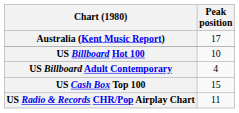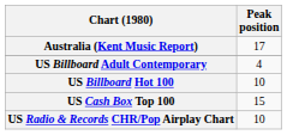rows swapped: US Billboard Hot 100 <-> US Billboard Adult Contemporary
US Radio & Records CHR/Pop Airplay Chart | Peak position: 11 -> 10
